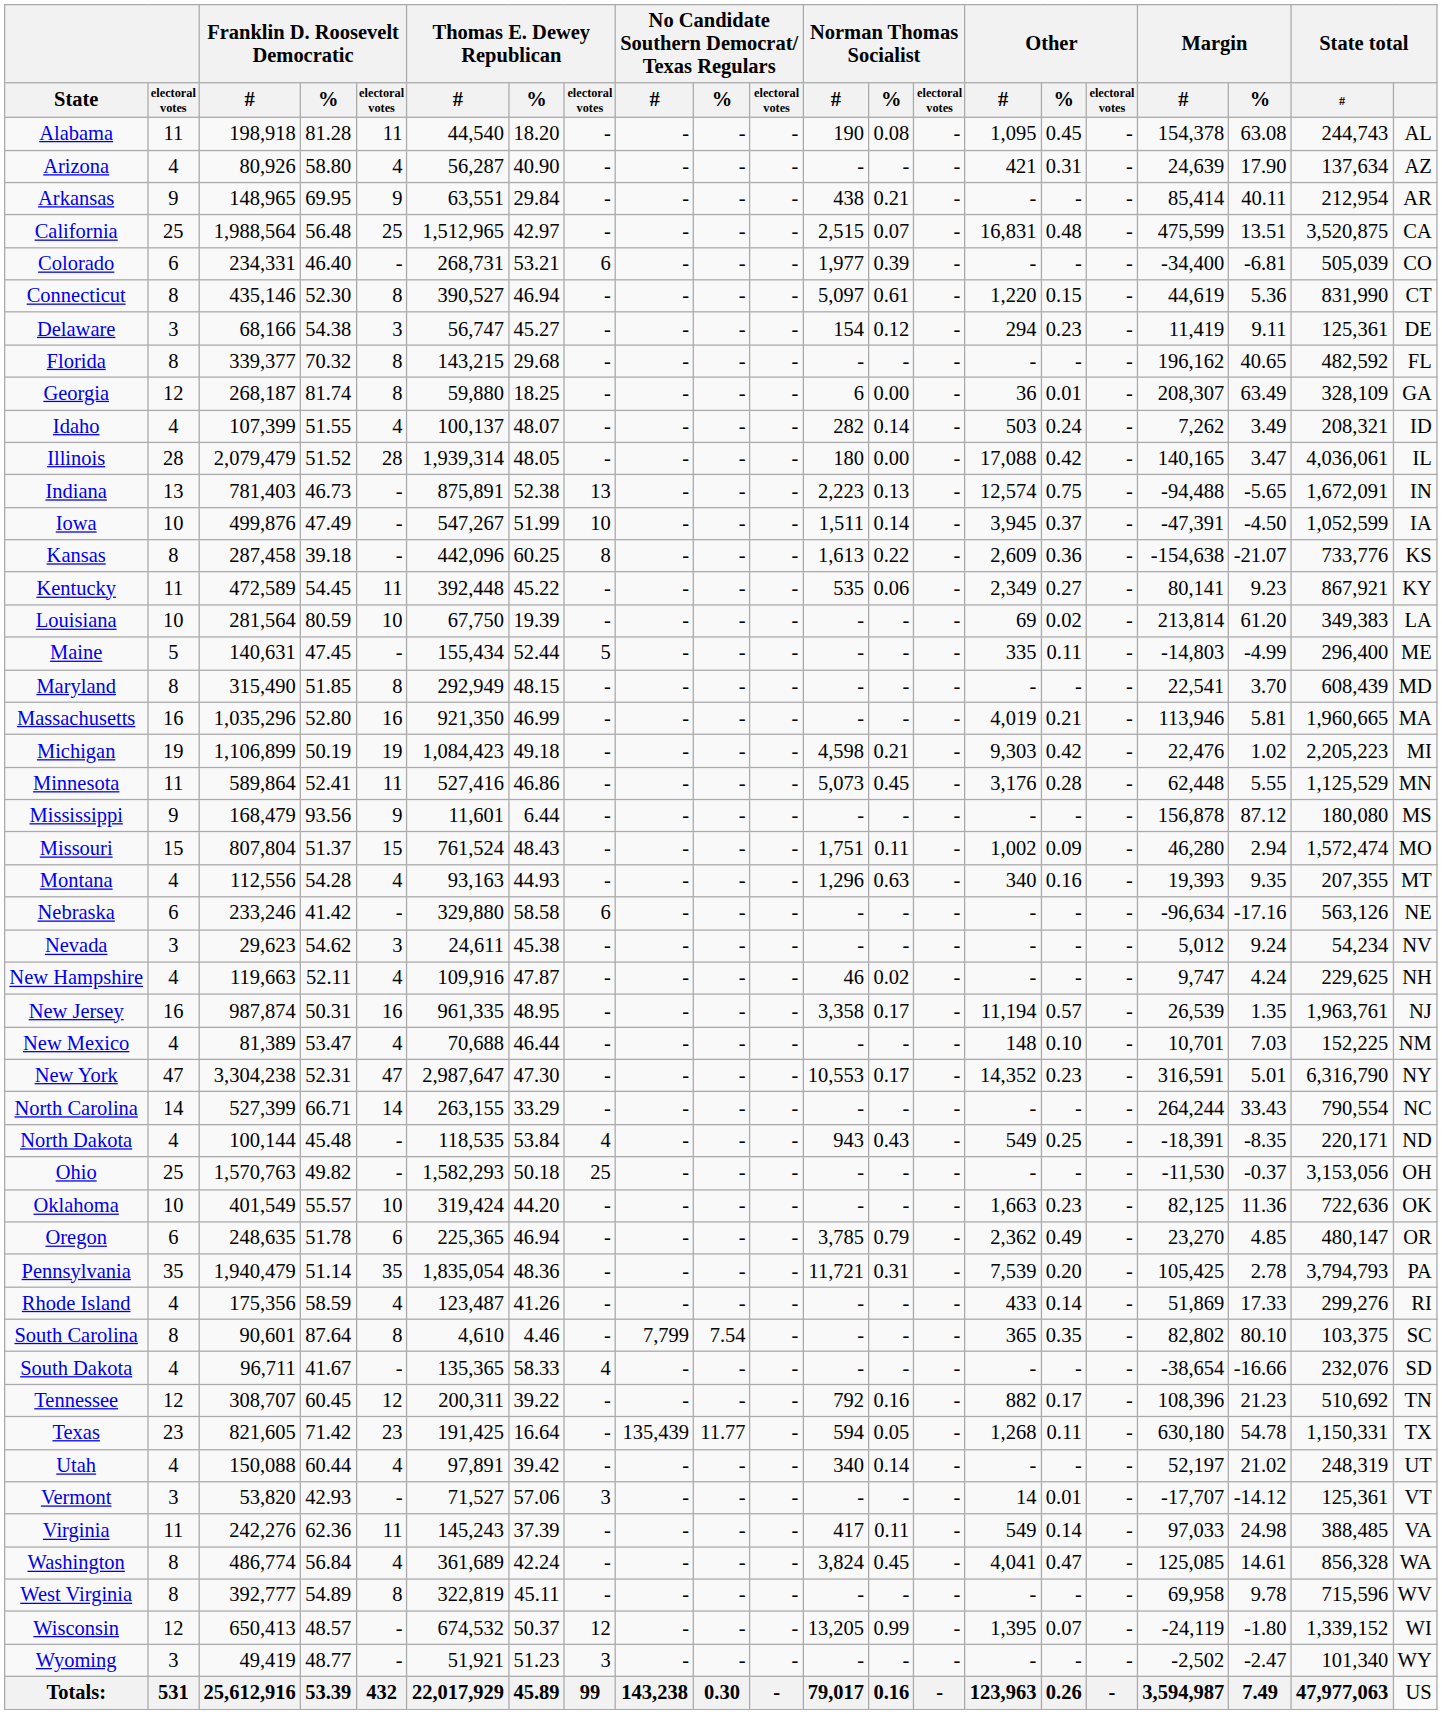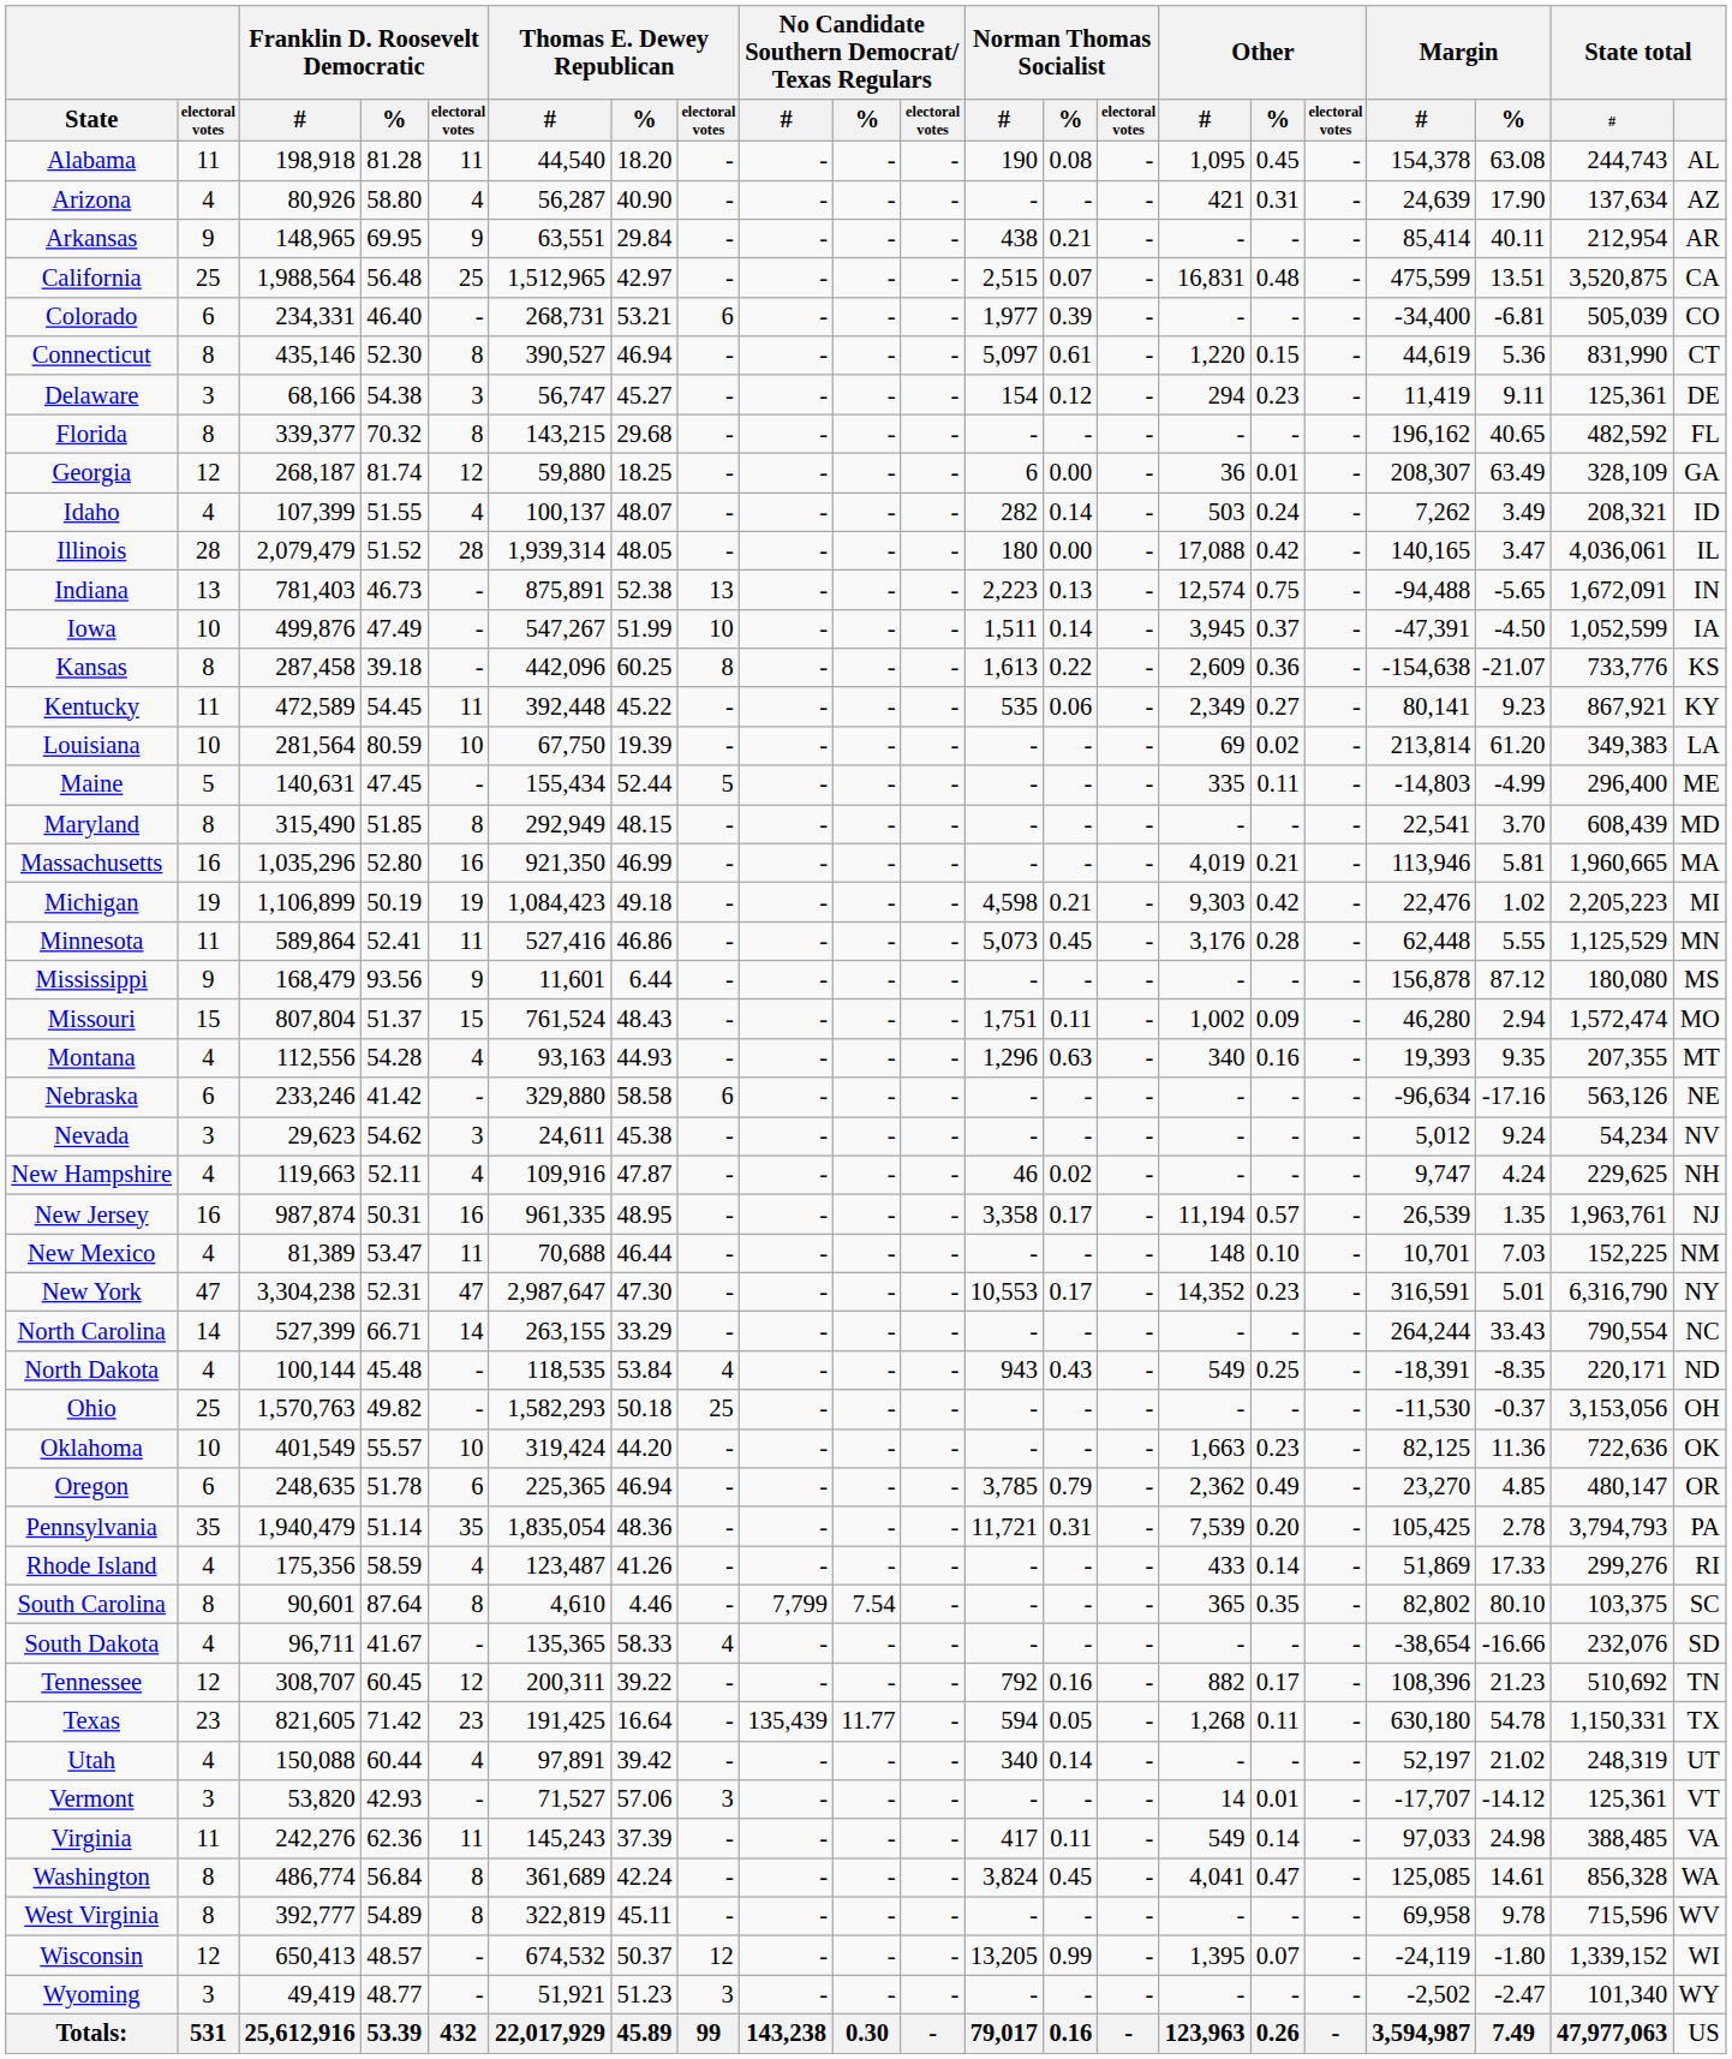Georgia | Franklin D. Roosevelt Democratic / electoral votes: 8 -> 12
New Mexico | Franklin D. Roosevelt Democratic / electoral votes: 4 -> 11
Washington | Franklin D. Roosevelt Democratic / electoral votes: 4 -> 8
